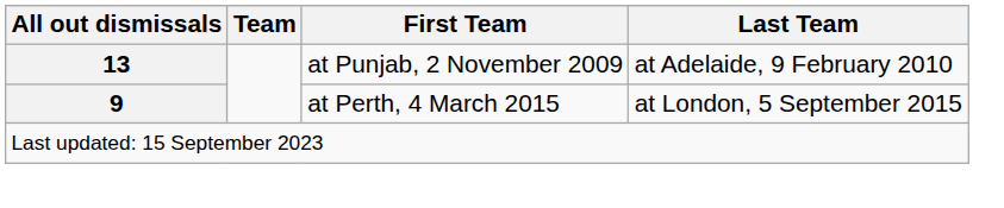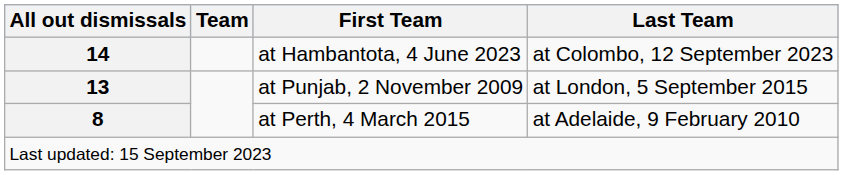+ row: 14 | at Hambantota, 4 June 2023 | at Colombo, 12 September 2023
at Punjab, 2 November 2009 | Last Team: at Adelaide, 9 February 2010 -> at London, 5 September 2015
at Perth, 4 March 2015 | All out dismissals: 9 -> 8
at Perth, 4 March 2015 | Last Team: at London, 5 September 2015 -> at Adelaide, 9 February 2010
